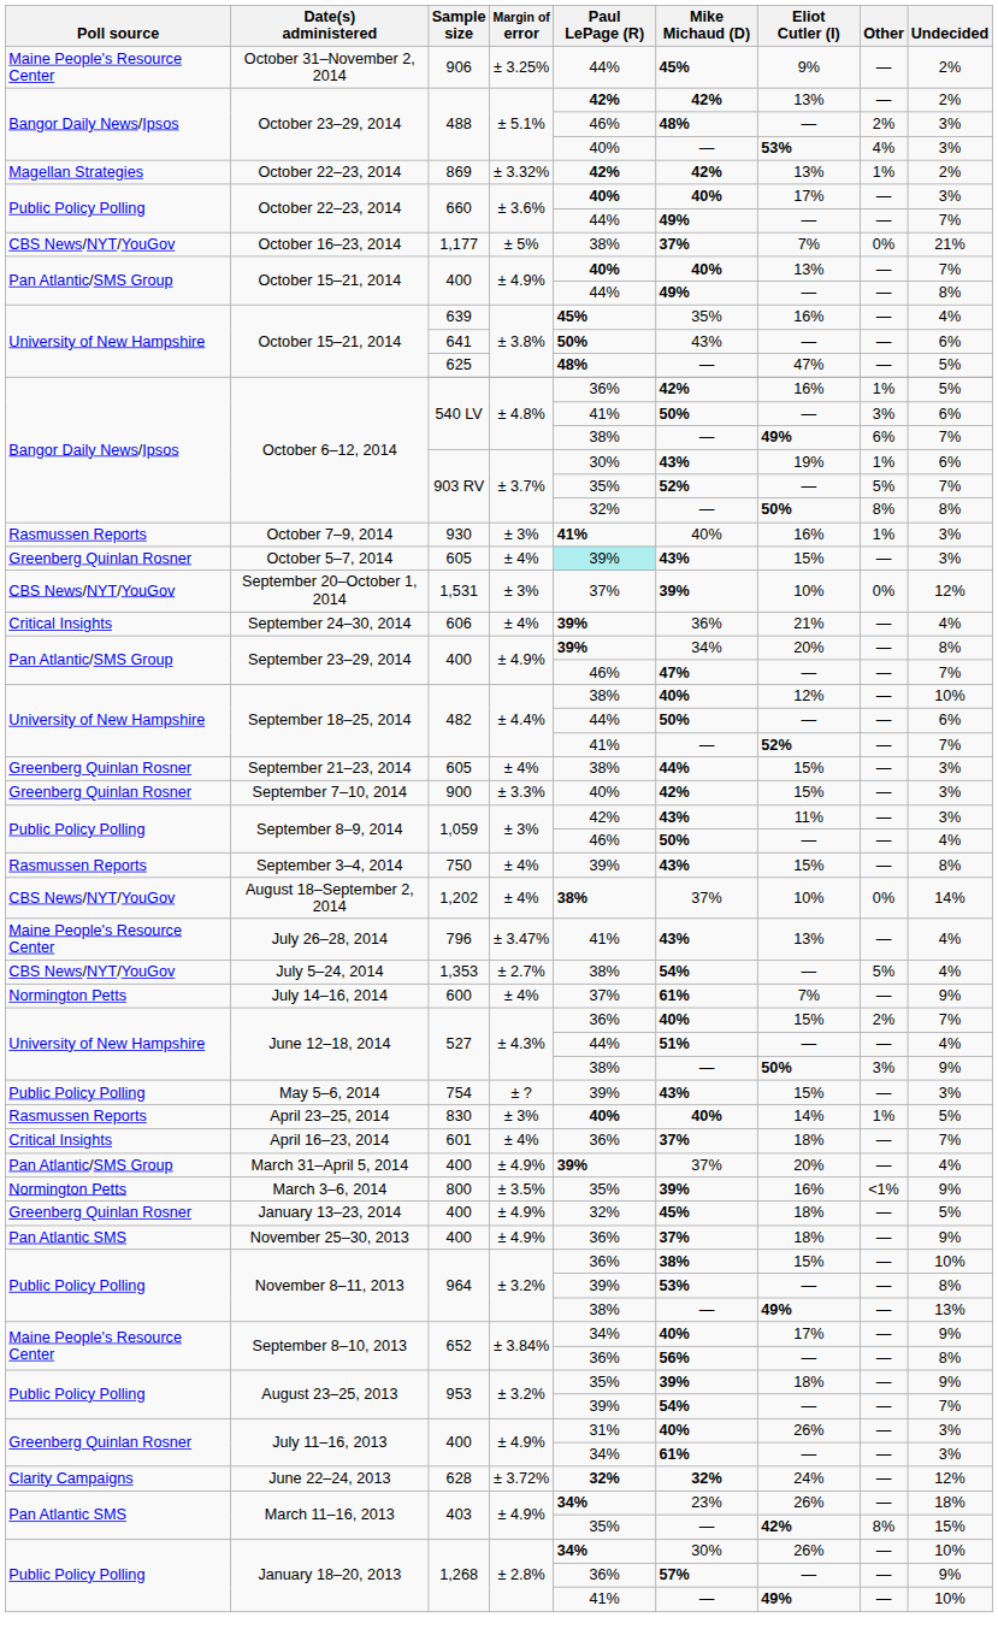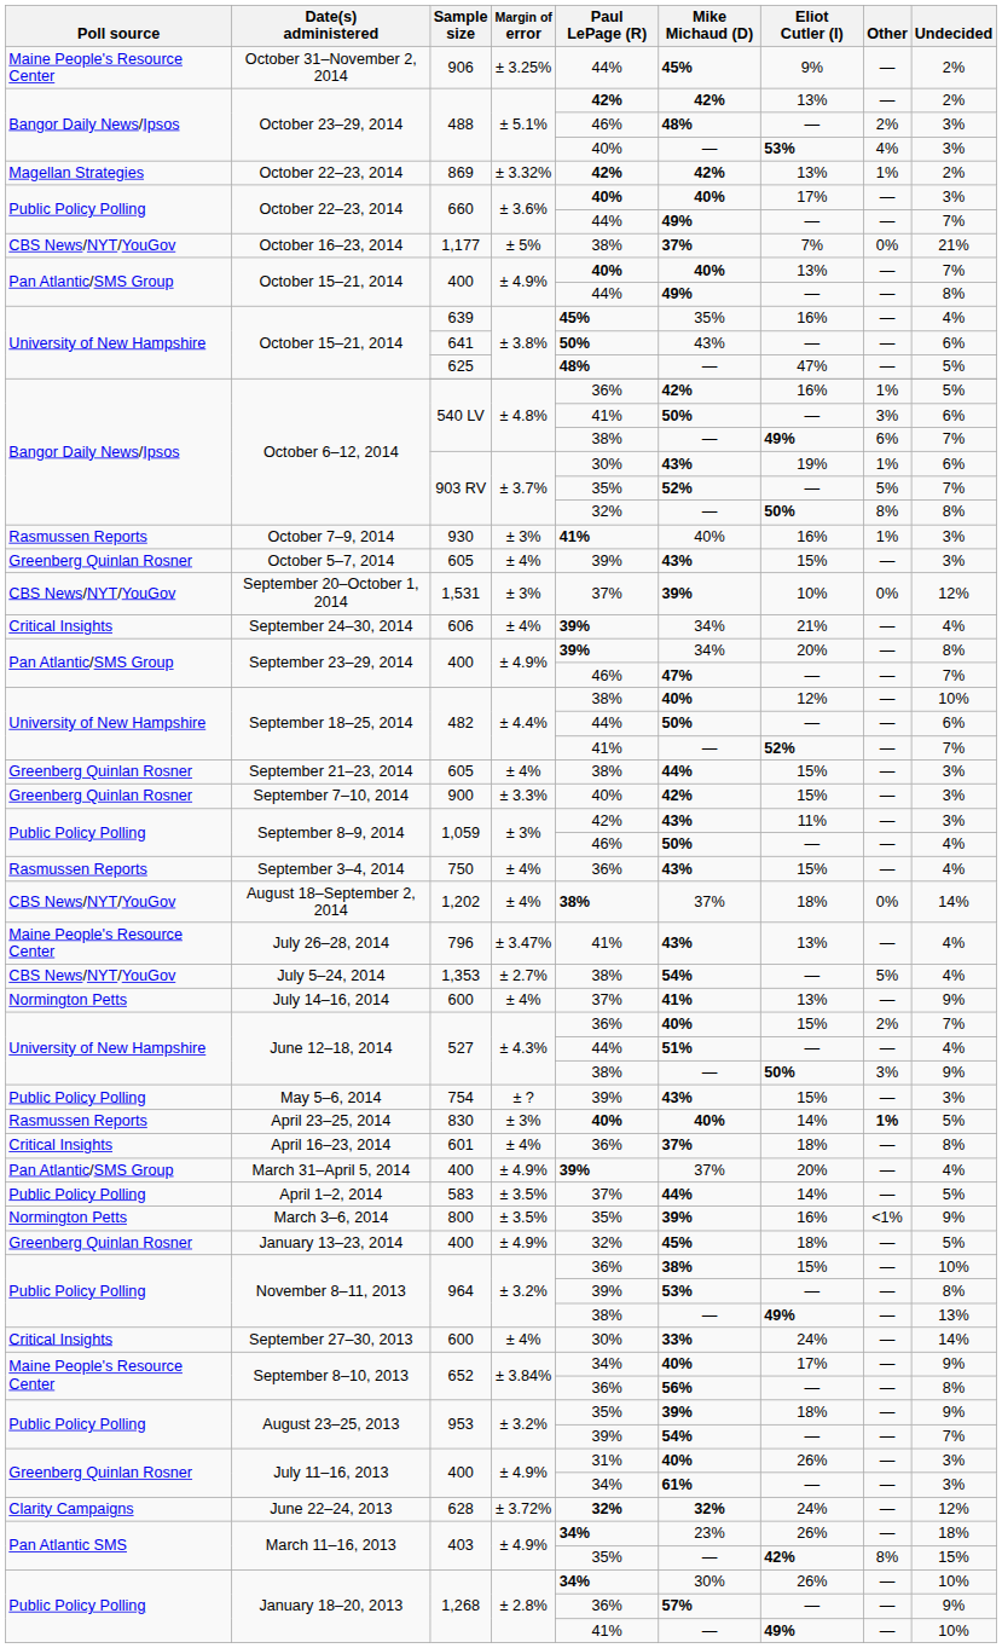October 5–7, 2014 | Paul LePage (R): paleturquoise background -> no background
September 24–30, 2014 | Mike Michaud (D): 36% -> 34%
September 3–4, 2014 | Paul LePage (R): 39% -> 36%
September 3–4, 2014 | Undecided: 8% -> 4%
August 18–September 2, 2014 | Eliot Cutler (I): 10% -> 18%
July 14–16, 2014 | Mike Michaud (D): 61% -> 41%
July 14–16, 2014 | Eliot Cutler (I): 7% -> 13%
April 23–25, 2014 | Other: normal -> bold
April 16–23, 2014 | Undecided: 7% -> 8%
+ row: Public Policy Polling | April 1–2, 2014 | 583 | ± 3.5% | 37% | 44% | 14% | — | 5%
- row: Pan Atlantic SMS | November 25–30, 2013 | 400 | ± 4.9% | 36% | 37% | 18% | — | 9%
+ row: Critical Insights | September 27–30, 2013 | 600 | ± 4% | 30% | 33% | 24% | — | 14%
